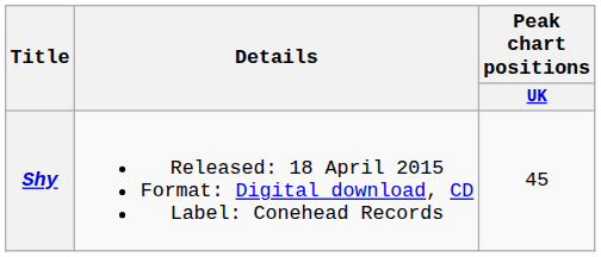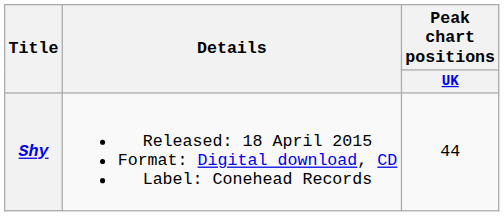Shy | Peak chart positions / UK: 45 -> 44
